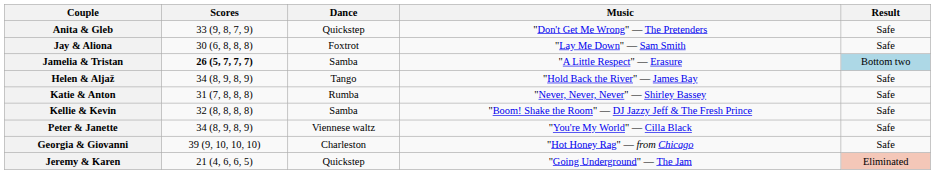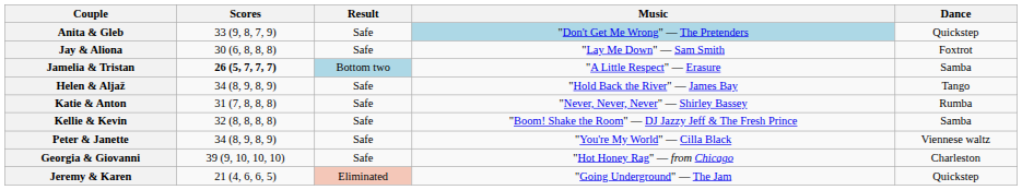columns swapped: Dance <-> Result
Anita & Gleb | Music: no background -> lightblue background
